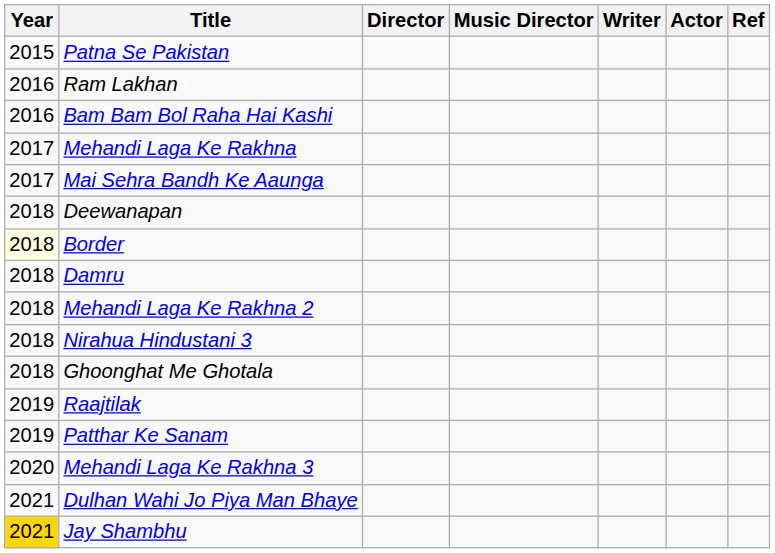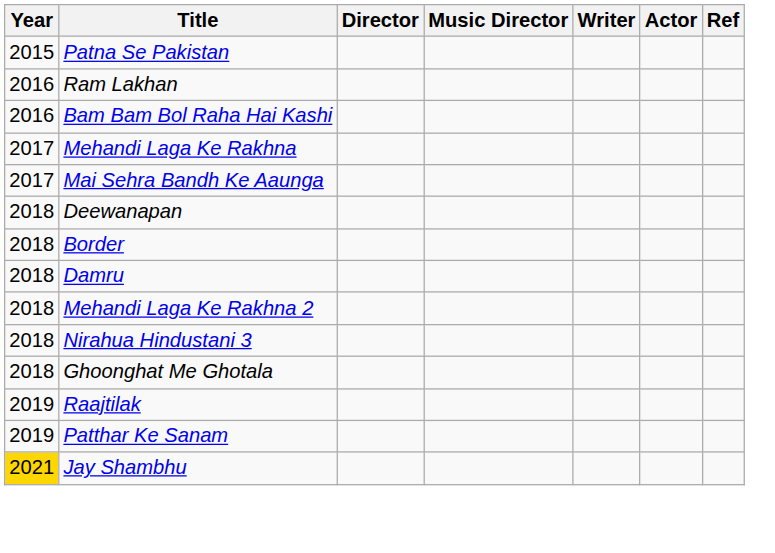Border | Year: lightyellow background -> no background
- row: 2020 | Mehandi Laga Ke Rakhna 3
- row: 2021 | Dulhan Wahi Jo Piya Man Bhaye
